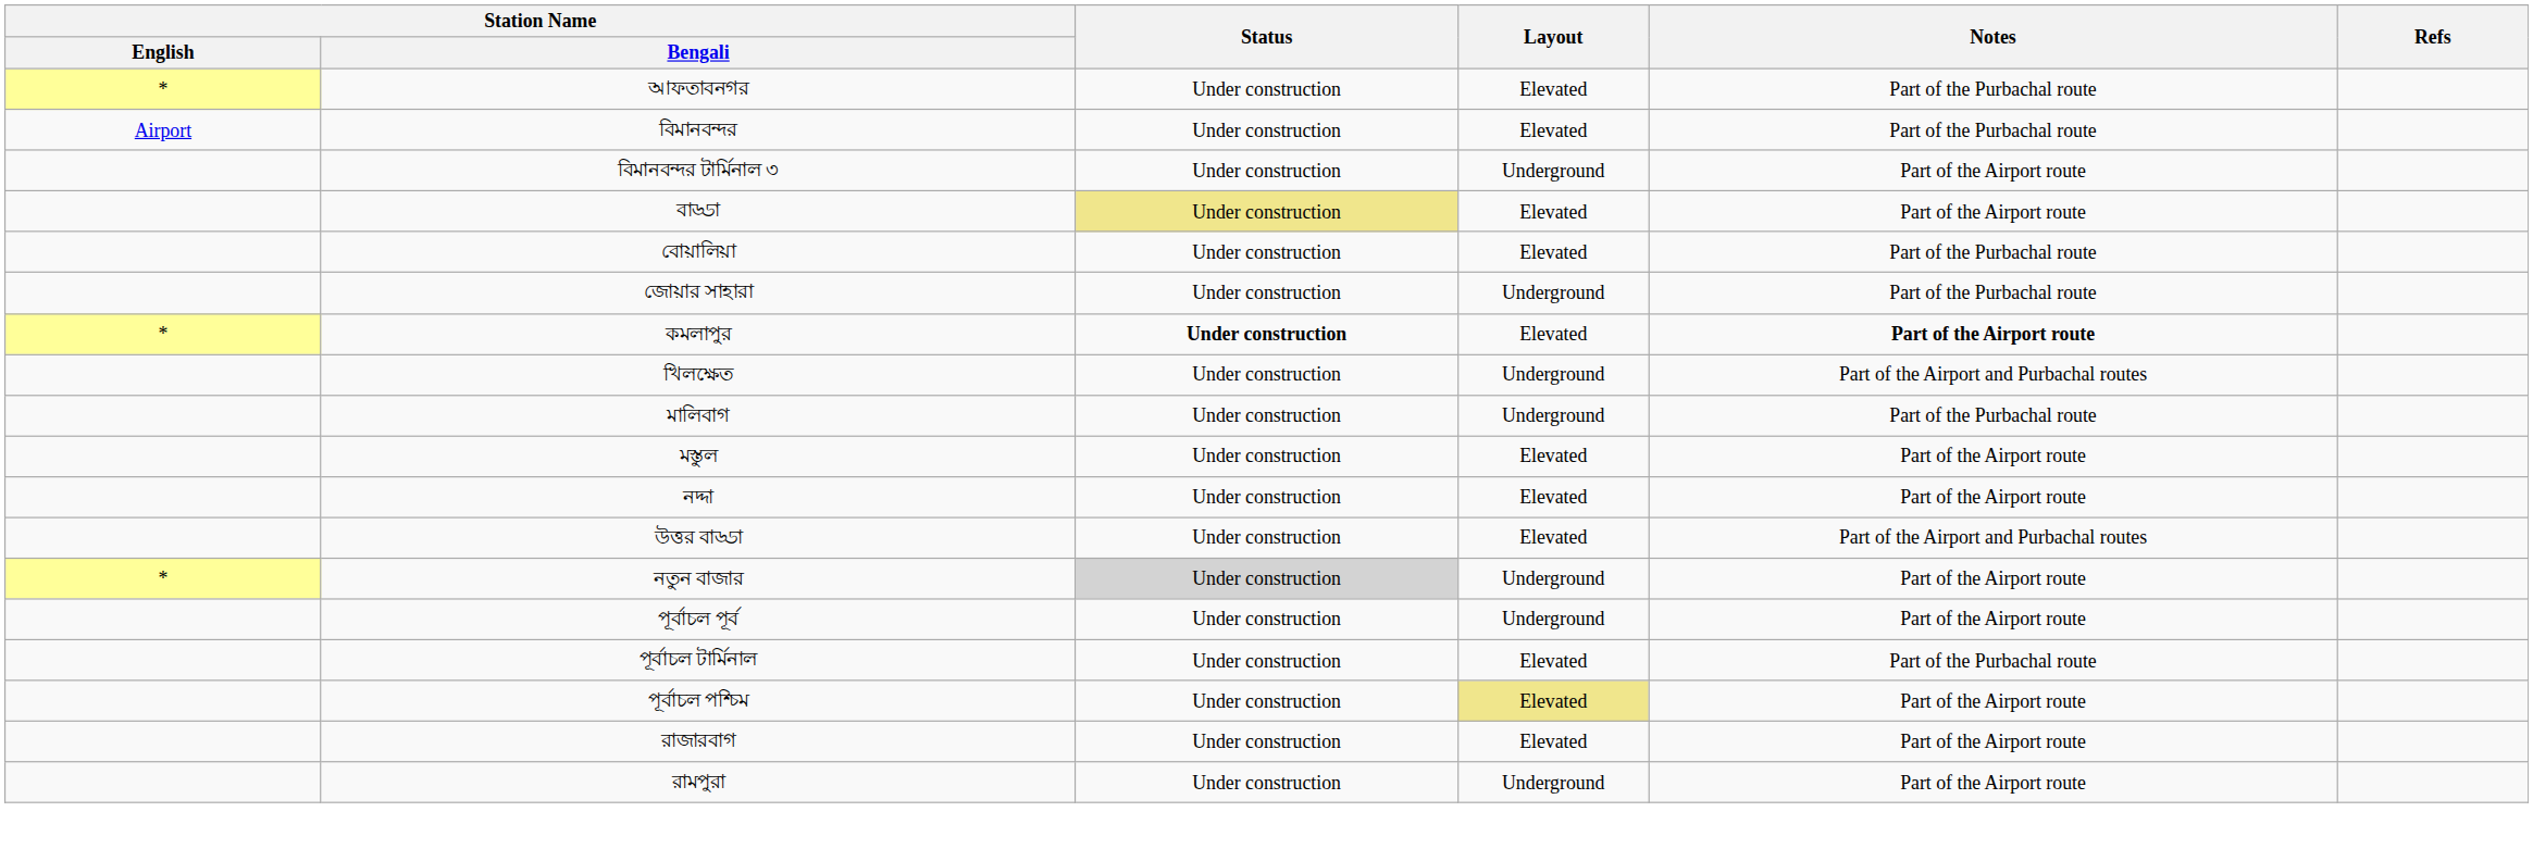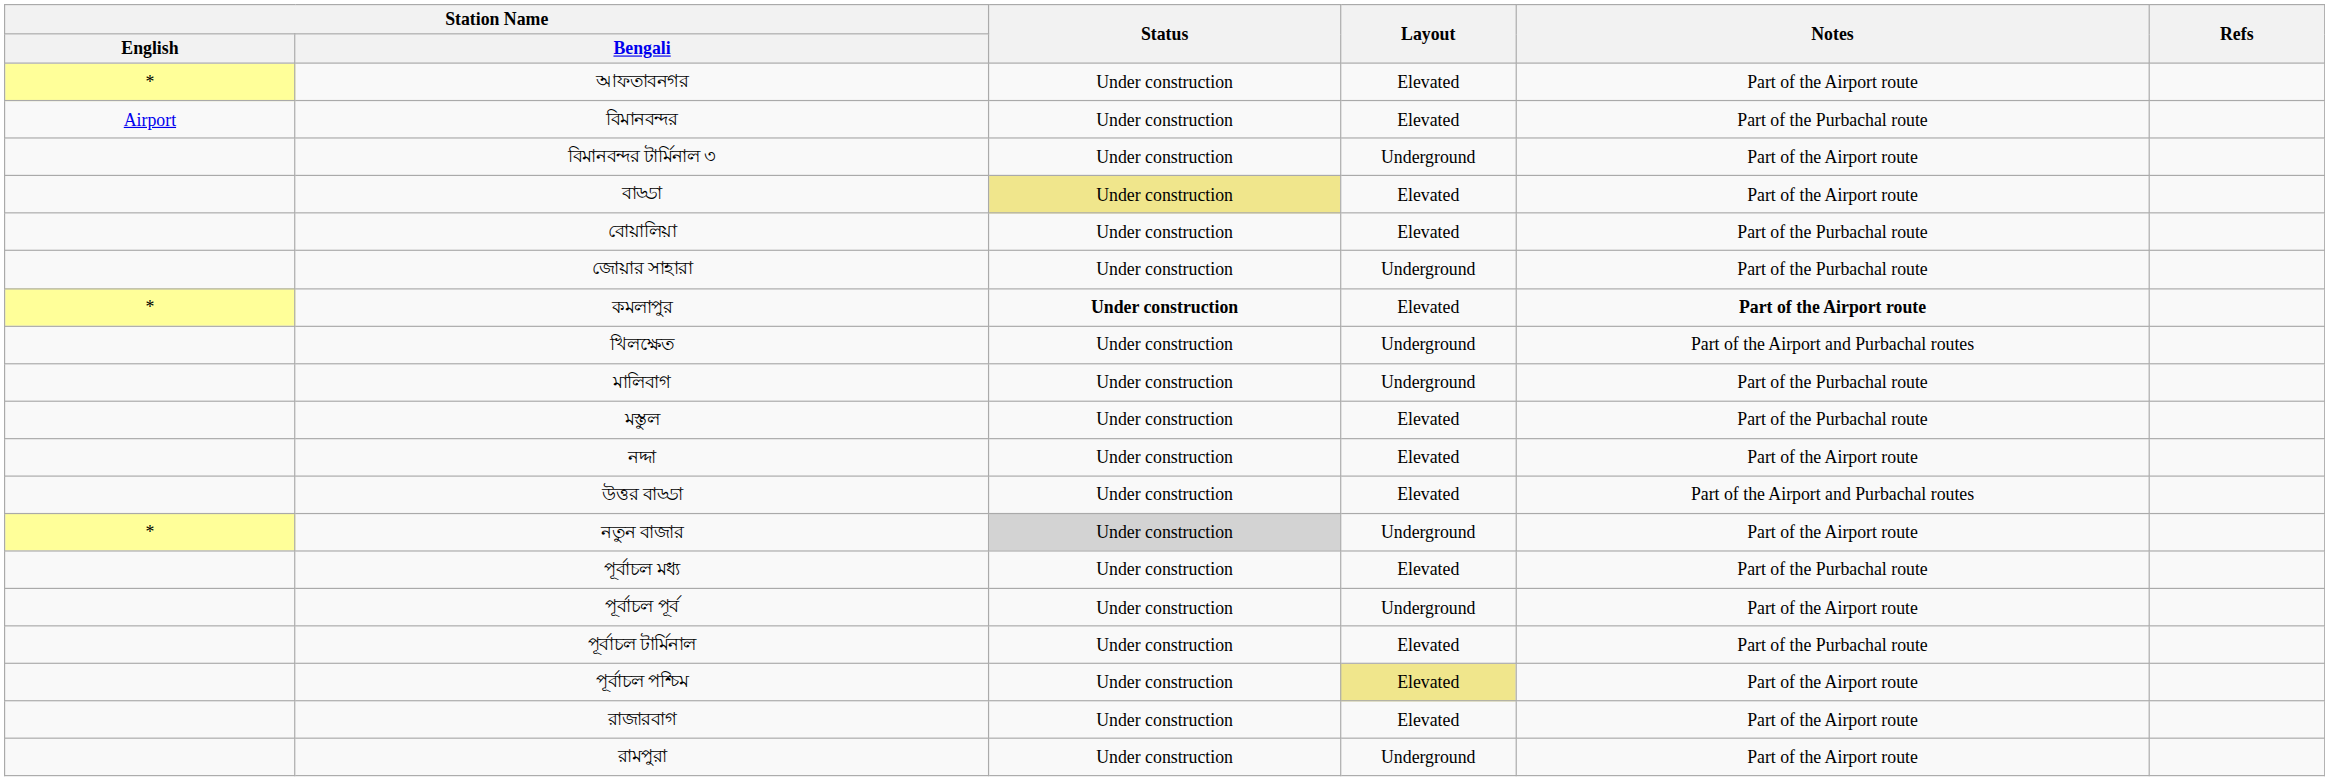আফতাবনগর | Notes: Part of the Purbachal route -> Part of the Airport route
মস্তুল | Notes: Part of the Airport route -> Part of the Purbachal route
+ row: পূর্বাচল মধ্য | Under construction | Elevated | Part of the Purbachal route
